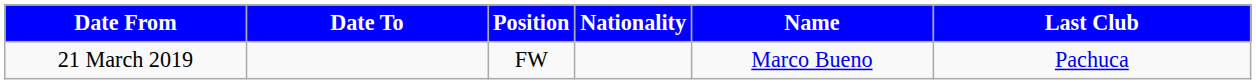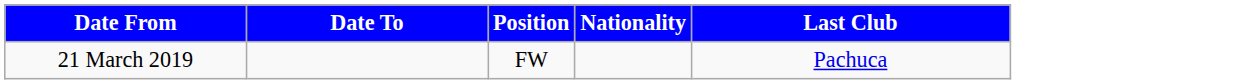- column: Name | Marco Bueno
